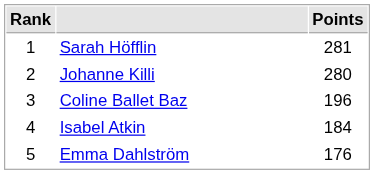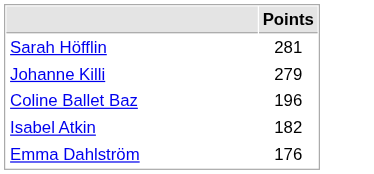- column: Rank | 1 | 2 | 3 | 4 | 5
Johanne Killi | Points: 280 -> 279
Isabel Atkin | Points: 184 -> 182
